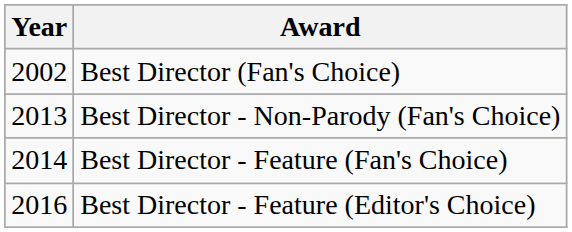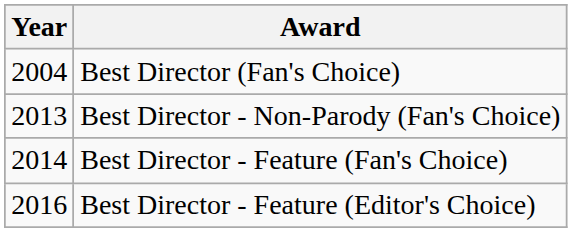Best Director (Fan's Choice) | Year: 2002 -> 2004
